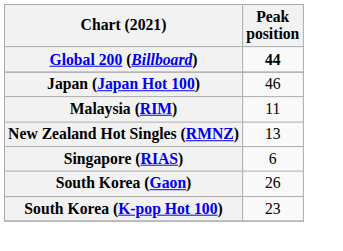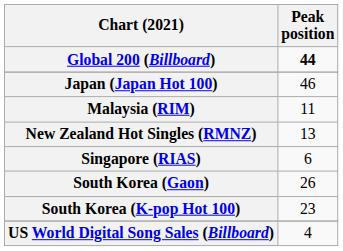+ row: US World Digital Song Sales (Billboard) | 4
